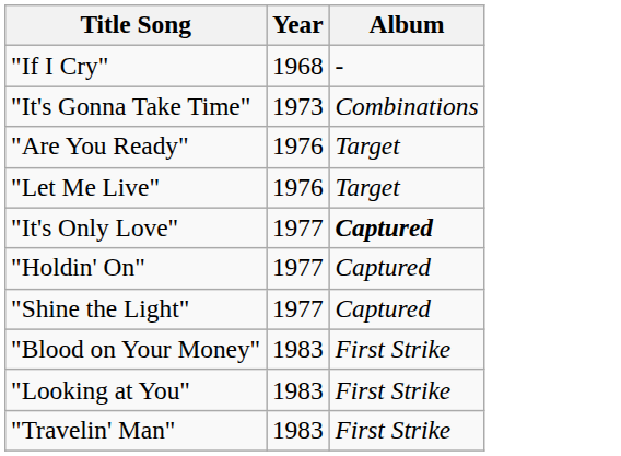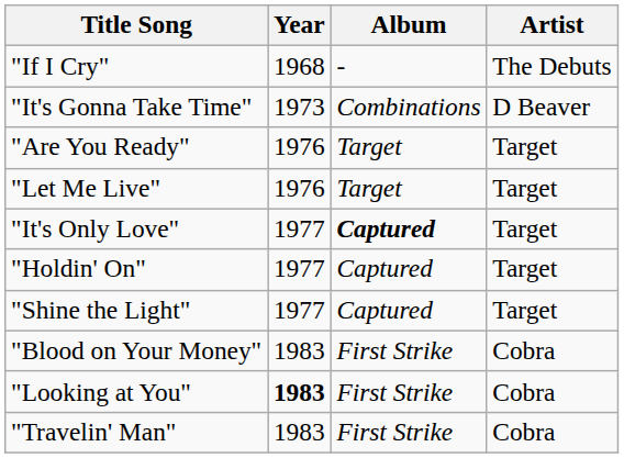+ column: Artist | The Debuts | D Beaver | Target | Target | Target | Target | Target | Cobra | Cobra | Cobra
"Looking at You" | Year: normal -> bold
